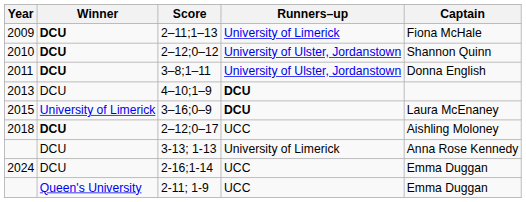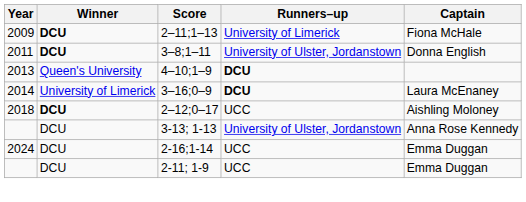- row: 2010 | DCU | 2–12;0–12 | University of Ulster, Jordanstown | Shannon Quinn
4–10;1–9 | Winner: DCU -> Queen's University
3–16;0–9 | Year: 2015 -> 2014
3-13; 1-13 | Runners–up: University of Limerick -> University of Ulster, Jordanstown
2-11; 1-9 | Winner: Queen's University -> DCU
